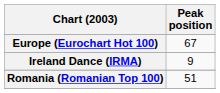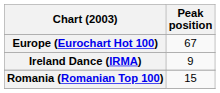Romania (Romanian Top 100) | Peak position: 51 -> 15
